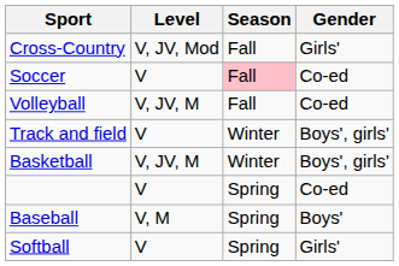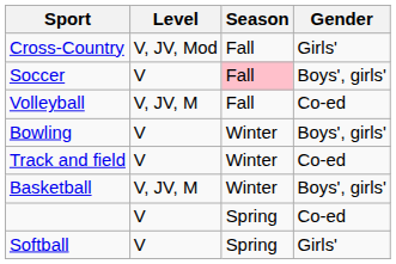Soccer | Gender: Co-ed -> Boys', girls'
+ row: Bowling | V | Winter | Boys', girls'
Track and field | Gender: Boys', girls' -> Co-ed
- row: Baseball | V, M | Spring | Boys'
